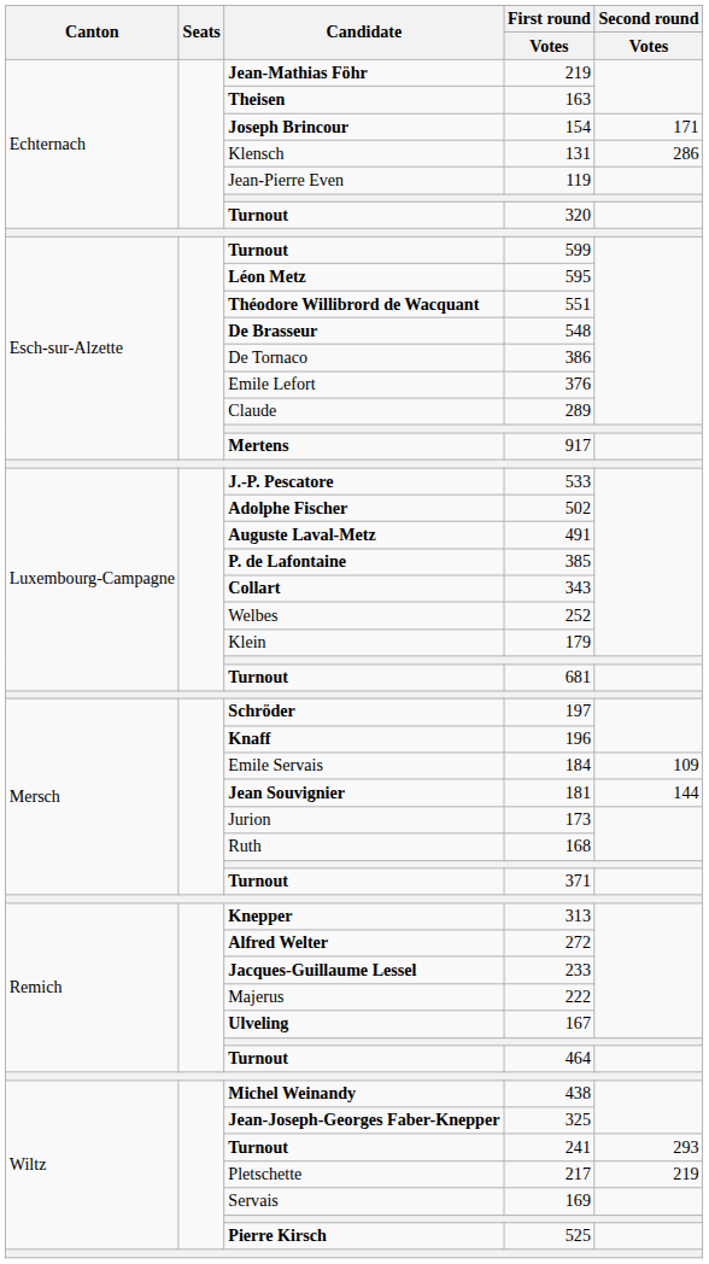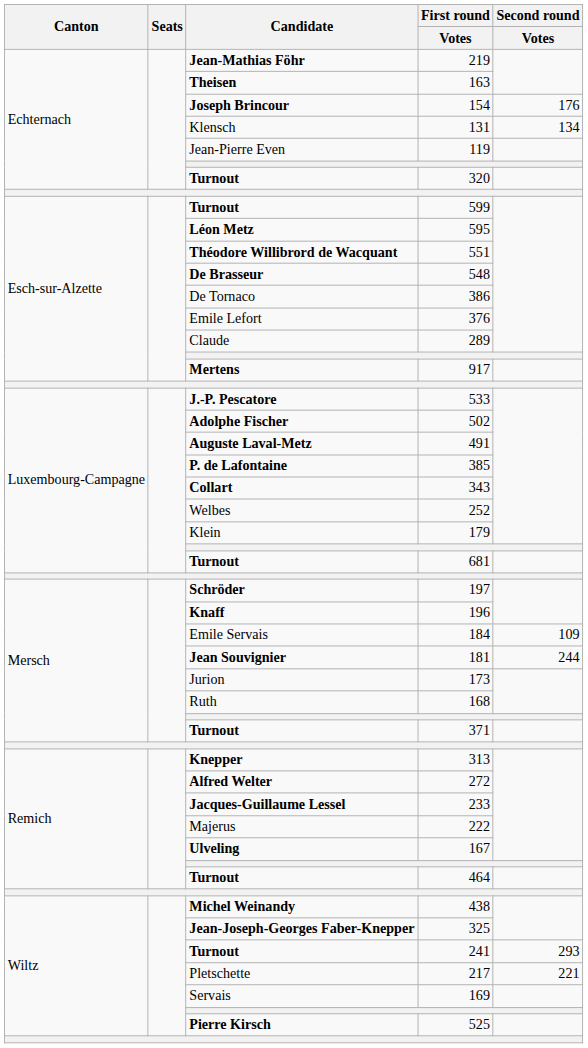154 | Second round / Votes: 171 -> 176
131 | Second round / Votes: 286 -> 134
181 | Second round / Votes: 144 -> 244
217 | Second round / Votes: 219 -> 221
